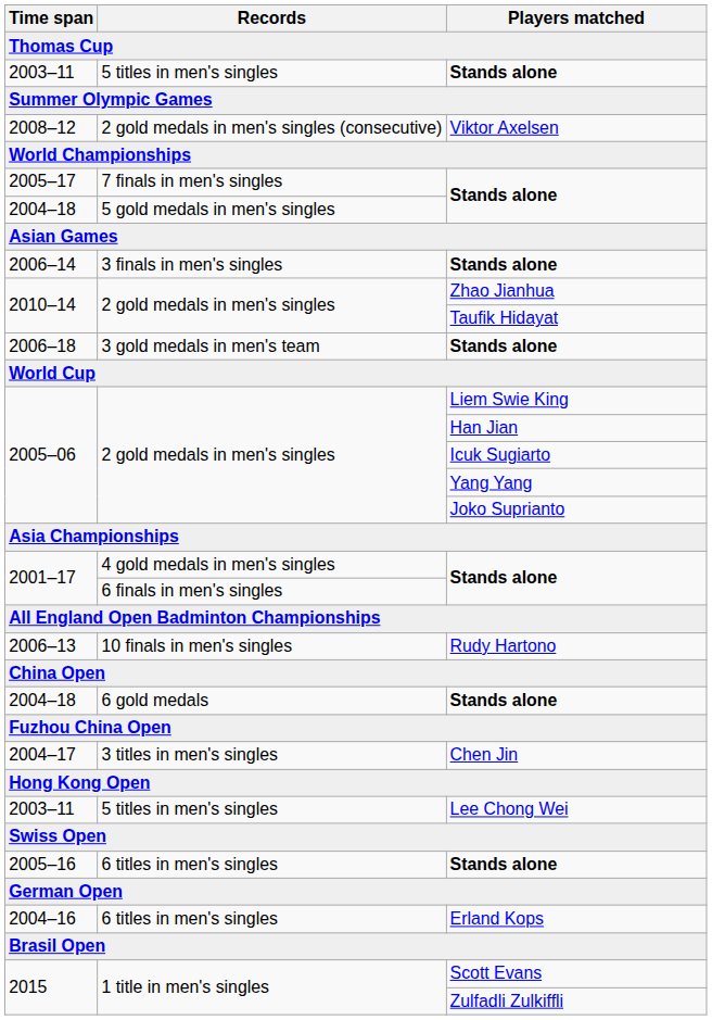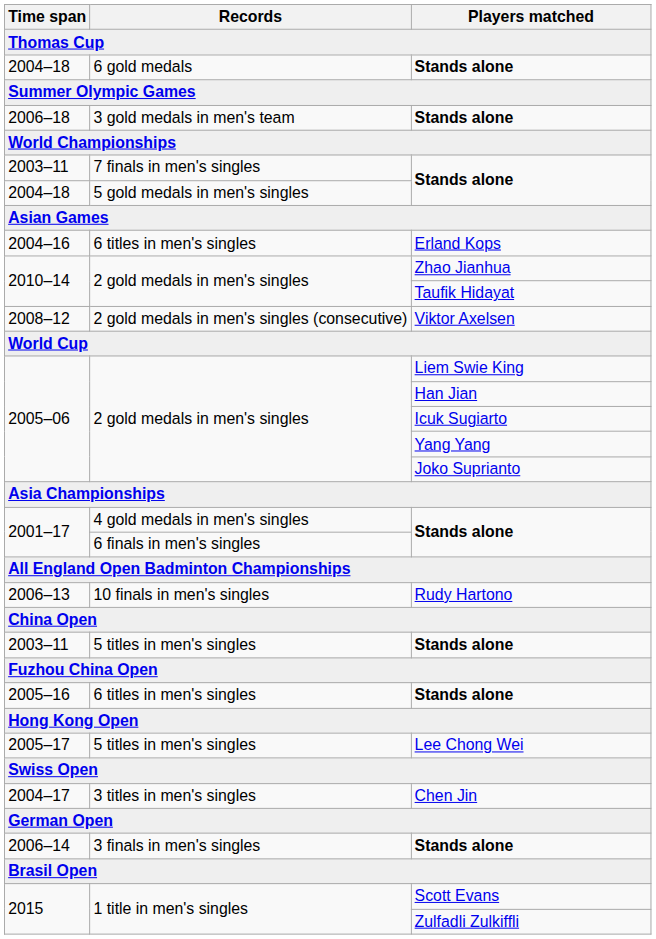rows swapped: 6 gold medals / Stands alone <-> 5 titles in men's singles / Stands alone
rows swapped: Viktor Axelsen <-> 3 gold medals in men's team / Stands alone
7 finals in men's singles / Stands alone | Time span: 2005–17 -> 2003–11
rows swapped: 3 finals in men's singles / Stands alone <-> Erland Kops
rows swapped: 6 titles in men's singles / Stands alone <-> Chen Jin
Lee Chong Wei | Time span: 2003–11 -> 2005–17
